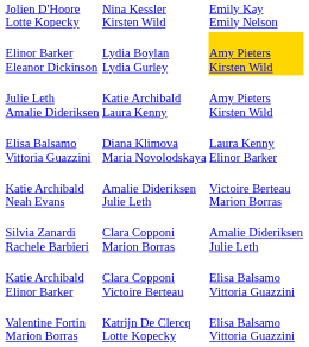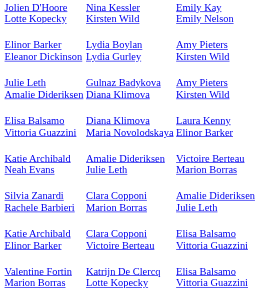Lydia Boylan Lydia Gurley | column 4: gold background -> no background
+ row: Julie Leth Amalie Dideriksen | Gulnaz Badykova Diana Klimova | Amy Pieters Kirsten Wild
- row: Julie Leth Amalie Dideriksen | Katie Archibald Laura Kenny | Amy Pieters Kirsten Wild
